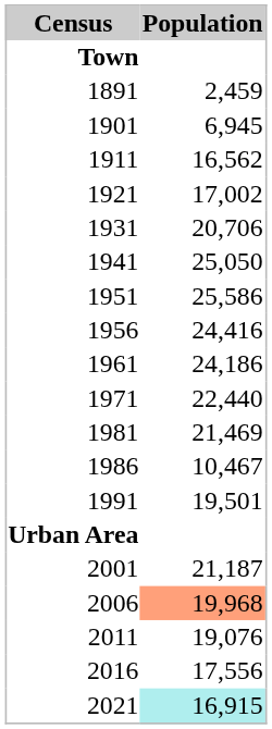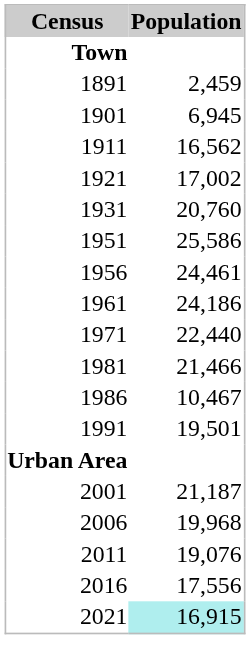1931 | Population: 20,706 -> 20,760
- row: 1941 | 25,050
1956 | Population: 24,416 -> 24,461
1981 | Population: 21,469 -> 21,466
2006 | Population: lightsalmon background -> no background
